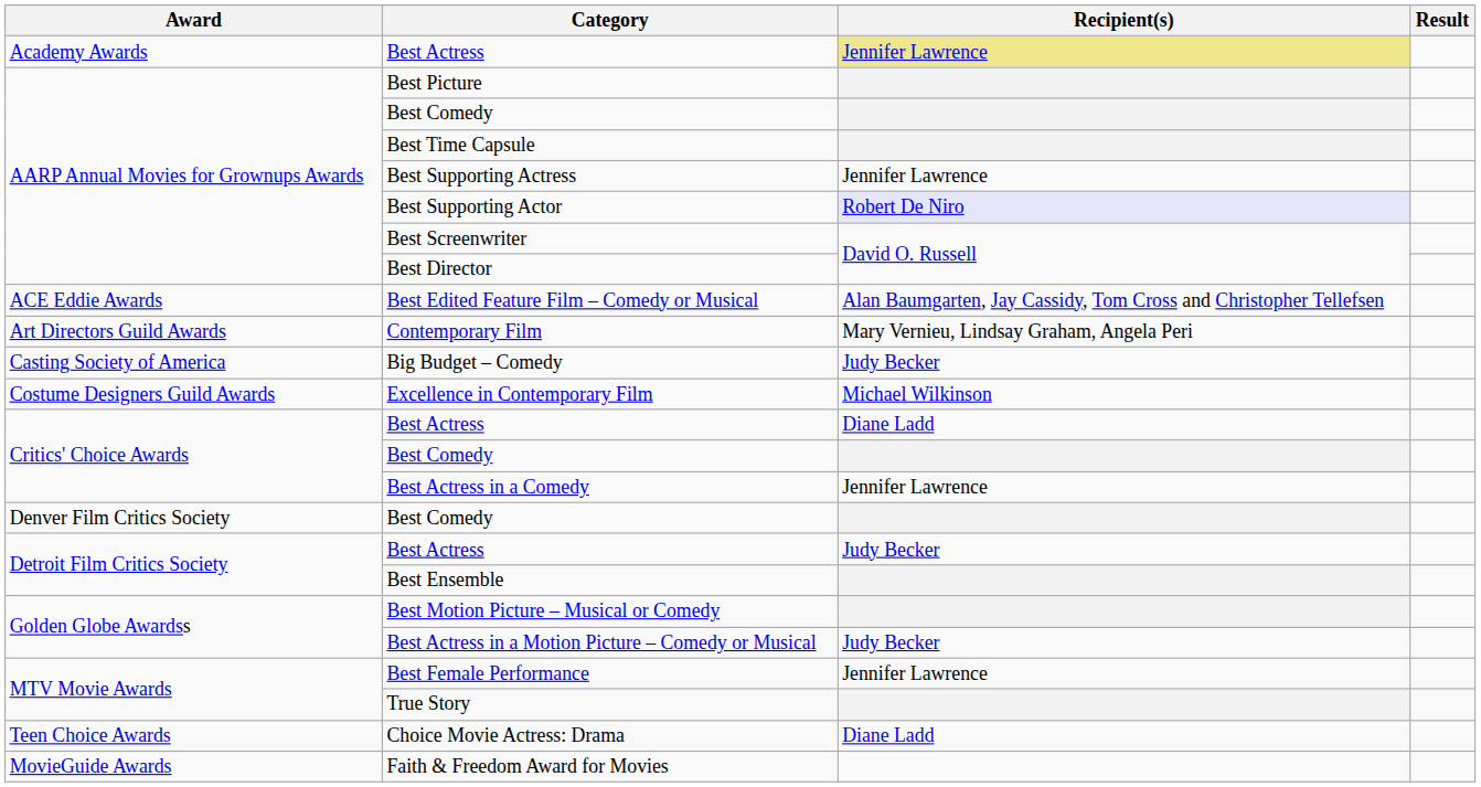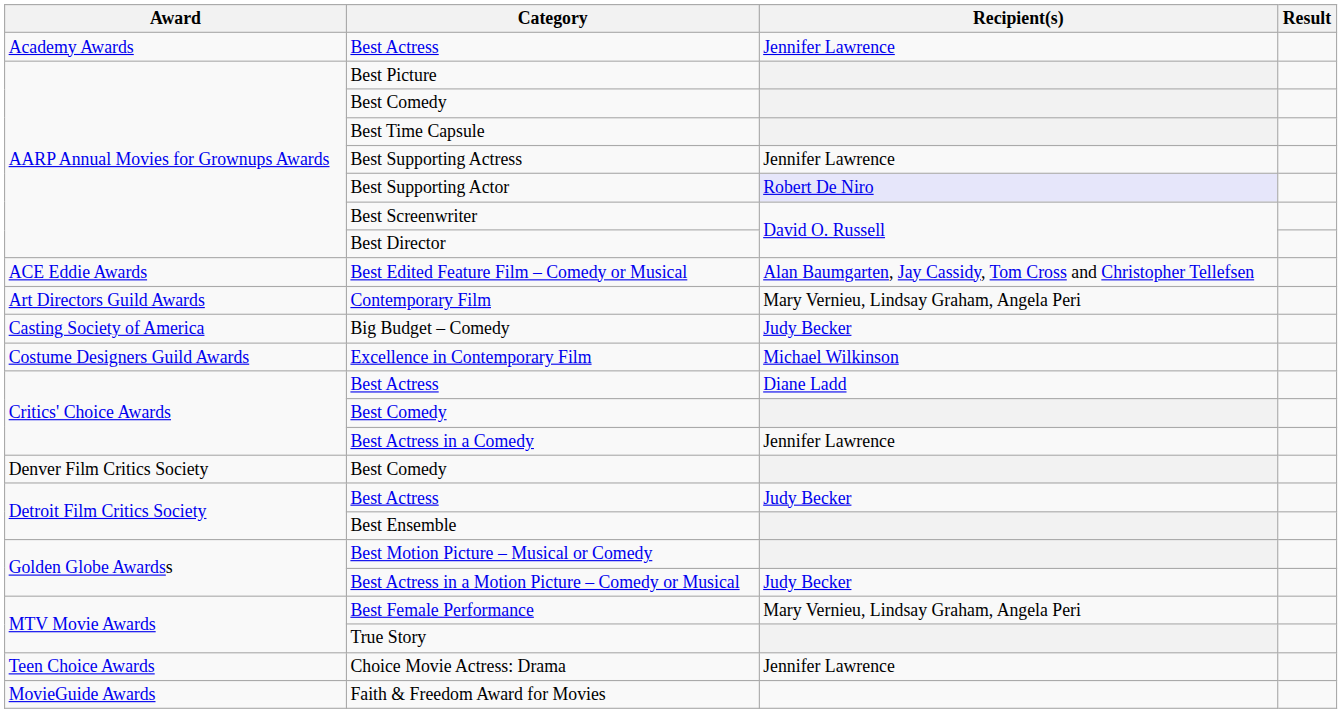Academy Awards / Best Actress | Recipient(s): khaki background -> no background
Best Female Performance | Recipient(s): Jennifer Lawrence -> Mary Vernieu, Lindsay Graham, Angela Peri
Choice Movie Actress: Drama | Recipient(s): Diane Ladd -> Jennifer Lawrence
